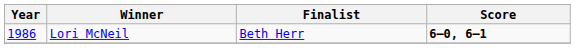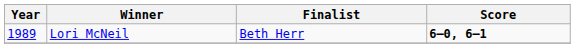Lori McNeil | Year: 1986 -> 1989
